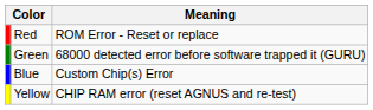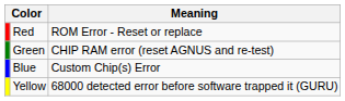Green | Meaning: 68000 detected error before software trapped it (GURU) -> CHIP RAM error (reset AGNUS and re-test)
Yellow | Meaning: CHIP RAM error (reset AGNUS and re-test) -> 68000 detected error before software trapped it (GURU)
